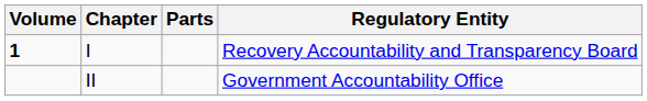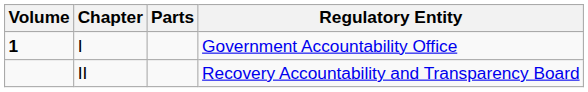I | Regulatory Entity: Recovery Accountability and Transparency Board -> Government Accountability Office
II | Regulatory Entity: Government Accountability Office -> Recovery Accountability and Transparency Board
